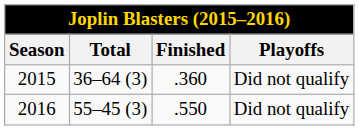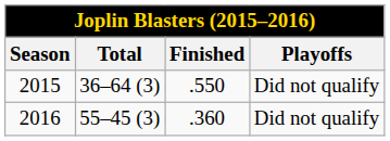2015 | Finished: .360 -> .550
2016 | Finished: .550 -> .360
